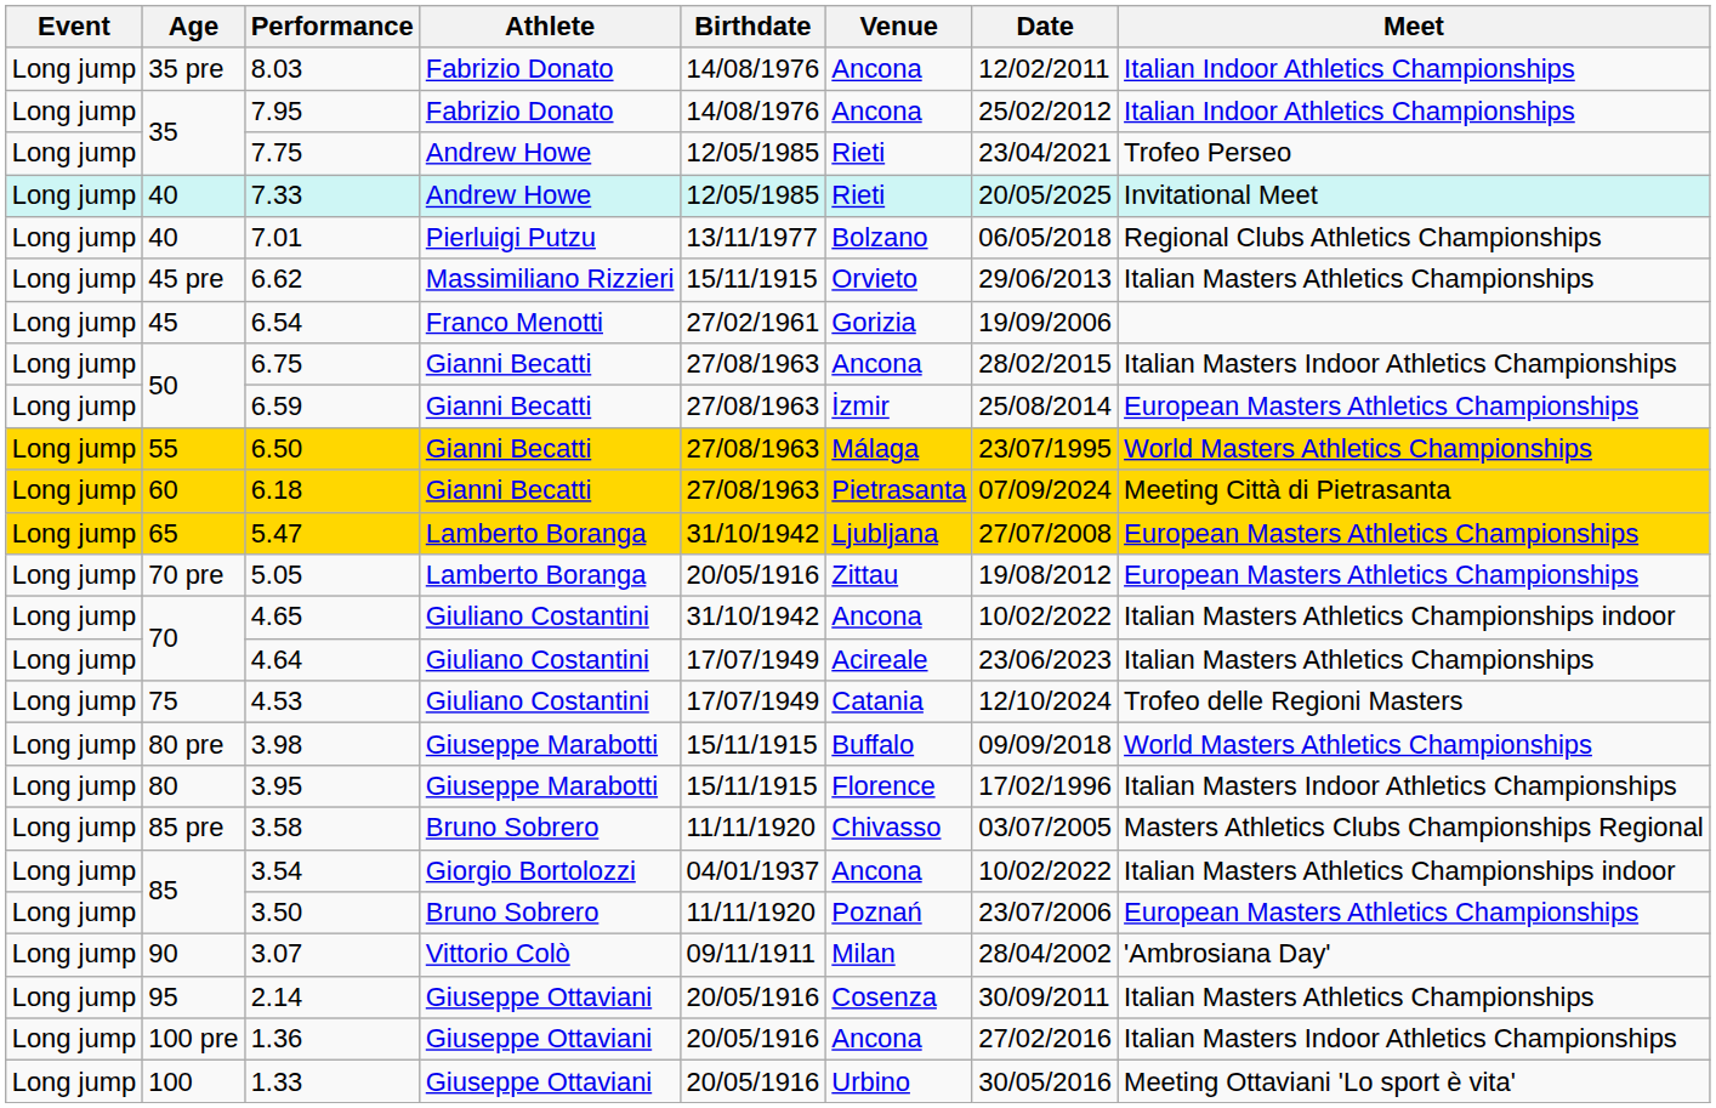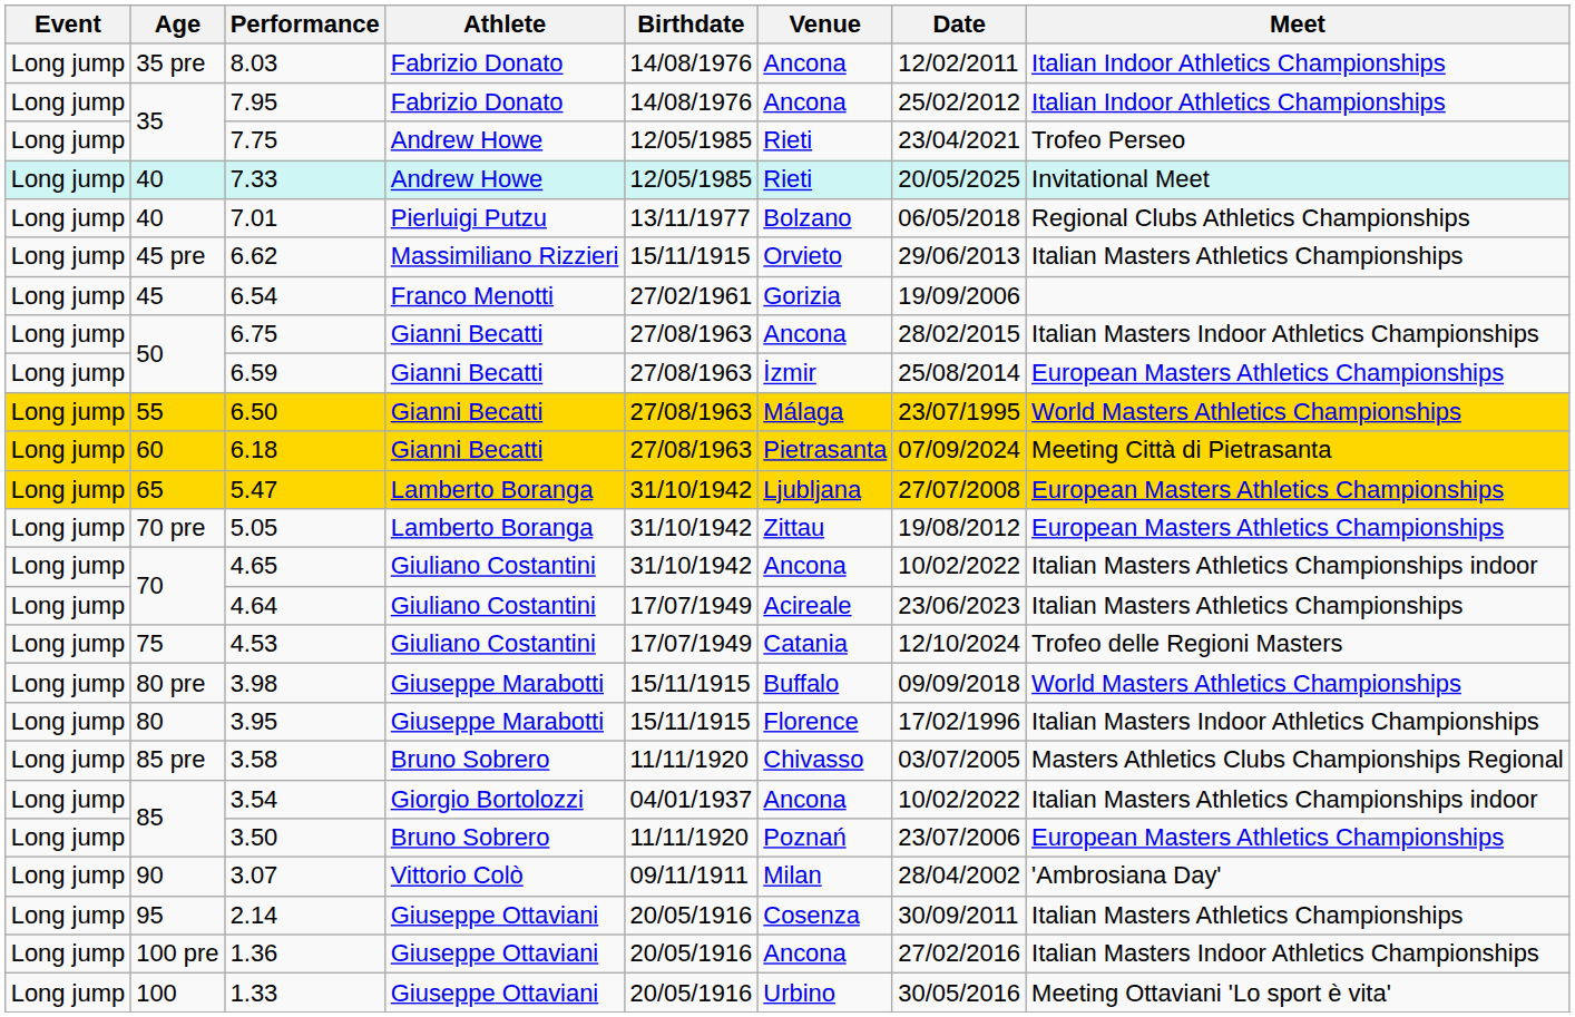5.05 | Birthdate: 20/05/1916 -> 31/10/1942
